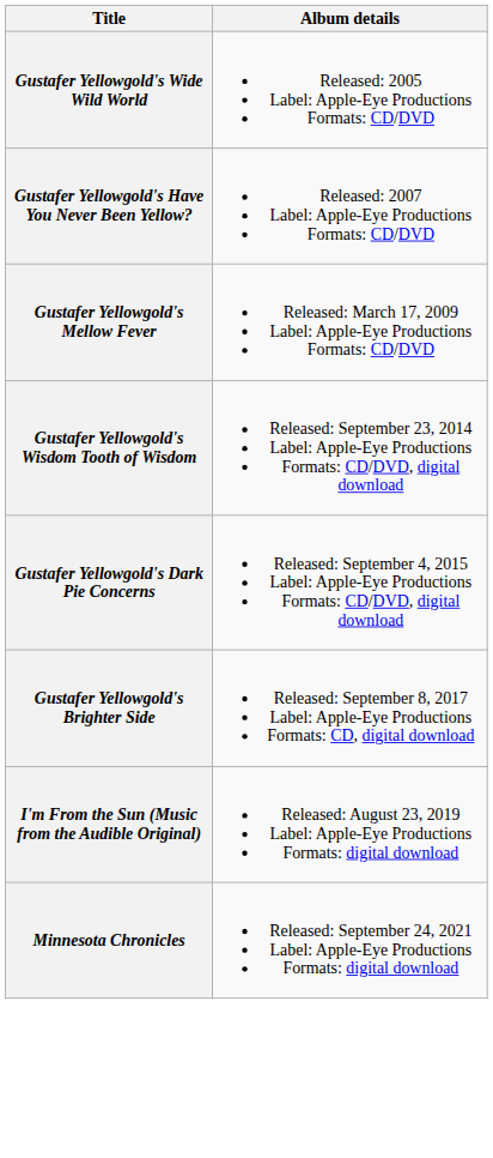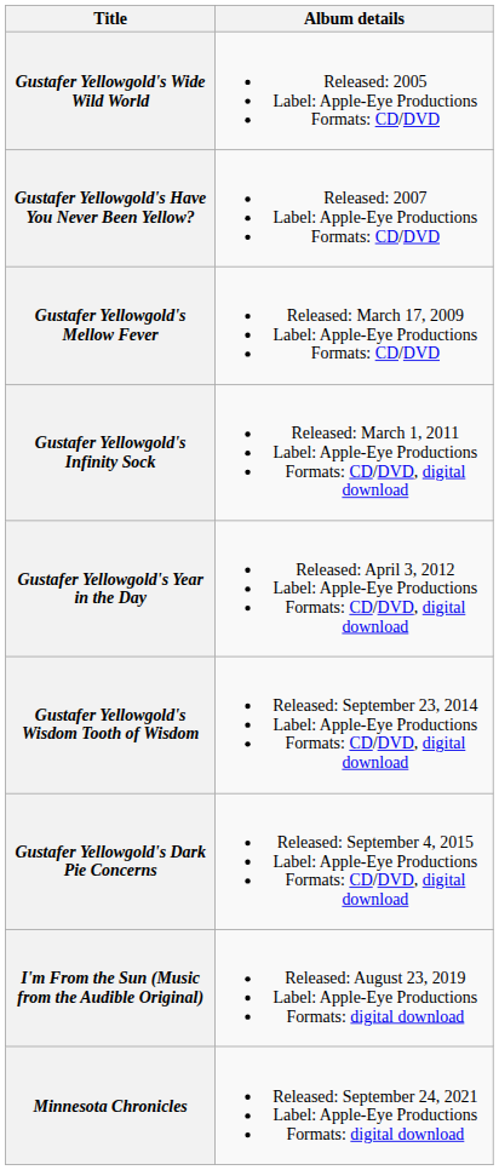+ row: Gustafer Yellowgold's Infinity Sock | Released: March 1, 2011 Label: Apple-Eye Productions Formats: CD/DVD, digital download
+ row: Gustafer Yellowgold's Year in the Day | Released: April 3, 2012 Label: Apple-Eye Productions Formats: CD/DVD, digital download
- row: Gustafer Yellowgold's Brighter Side | Released: September 8, 2017 Label: Apple-Eye Productions Formats: CD, digital download
